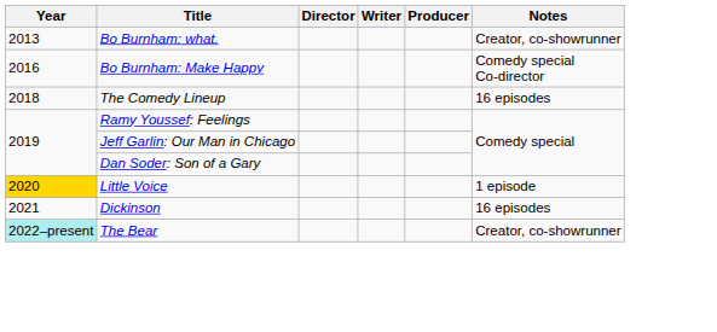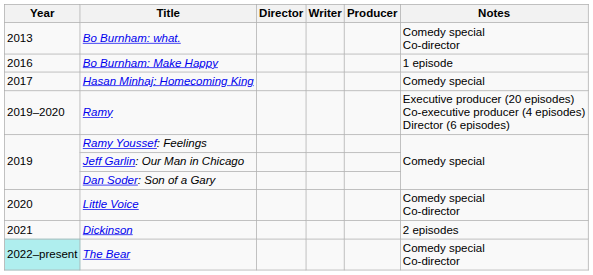Bo Burnham: what. | Notes: Creator, co-showrunner -> Comedy special Co-director
Bo Burnham: Make Happy | Notes: Comedy special Co-director -> 1 episode
+ row: 2017 | Hasan Minhaj: Homecoming King | Comedy special
- row: 2018 | The Comedy Lineup | 16 episodes
+ row: 2019–2020 | Ramy | Executive producer (20 episodes) Co-executive producer (4 episodes) Director (6 episodes)
Little Voice | Year: gold background -> no background
Little Voice | Notes: 1 episode -> Comedy special Co-director
Dickinson | Notes: 16 episodes -> 2 episodes
The Bear | Notes: Creator, co-showrunner -> Comedy special Co-director
